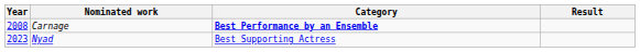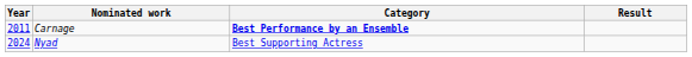Carnage | Year: 2008 -> 2011
Nyad | Year: 2023 -> 2024
